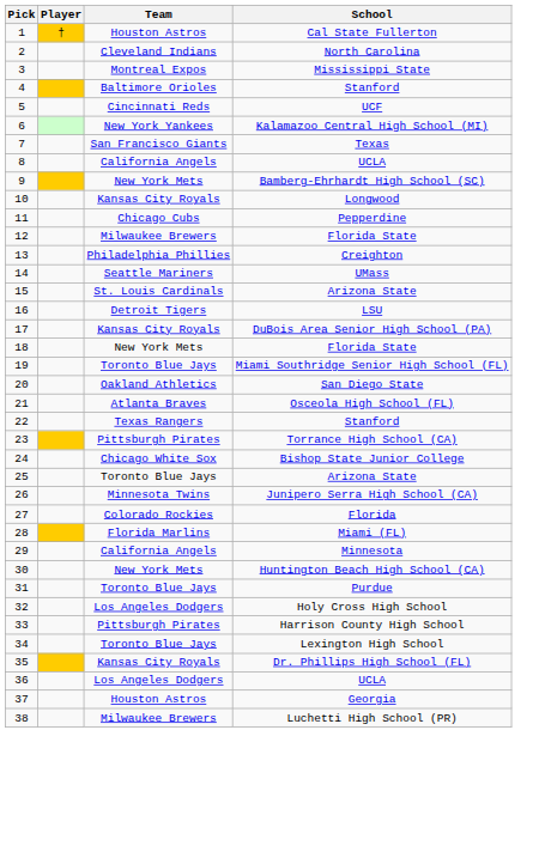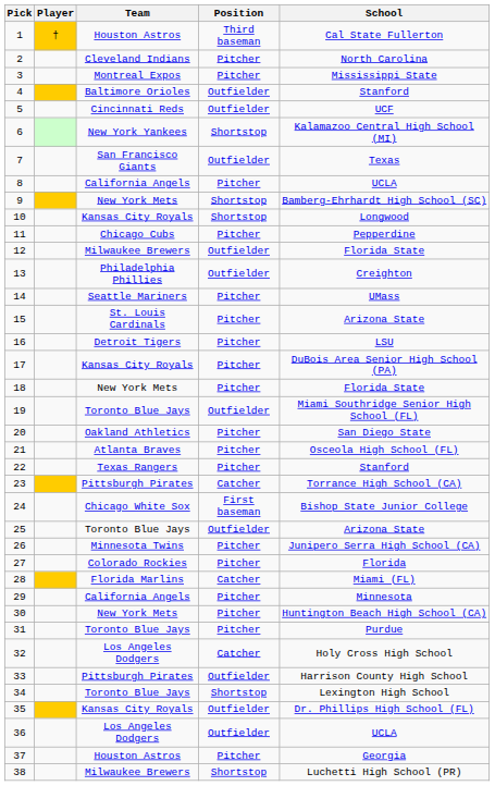+ column: Position | Third baseman | Pitcher | Pitcher | Outfielder | Outfielder | Shortstop | Outfielder | Pitcher | Shortstop | Shortstop | Pitcher | Outfielder | Outfielder | Pitcher | Pitcher | Pitcher | Pitcher | Pitcher | Outfielder | Pitcher | Pitcher | Pitcher | Catcher | First baseman | Outfielder | Pitcher | Pitcher | Catcher | Pitcher | Pitcher | Pitcher | Catcher | Outfielder | Shortstop | Outfielder | Outfielder | Pitcher | Shortstop
